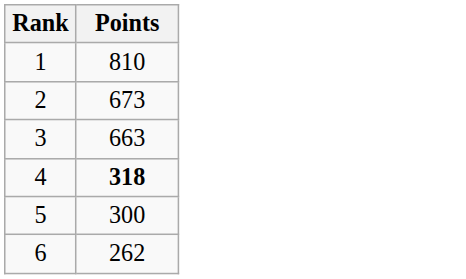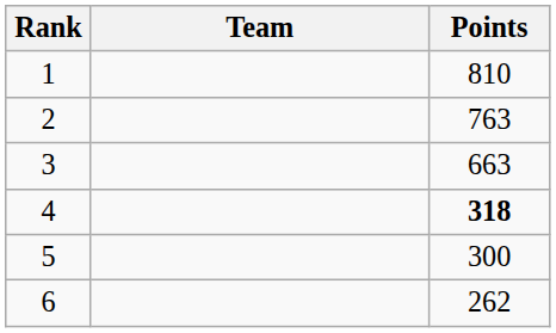+ column: Team
2 | Points: 673 -> 763
